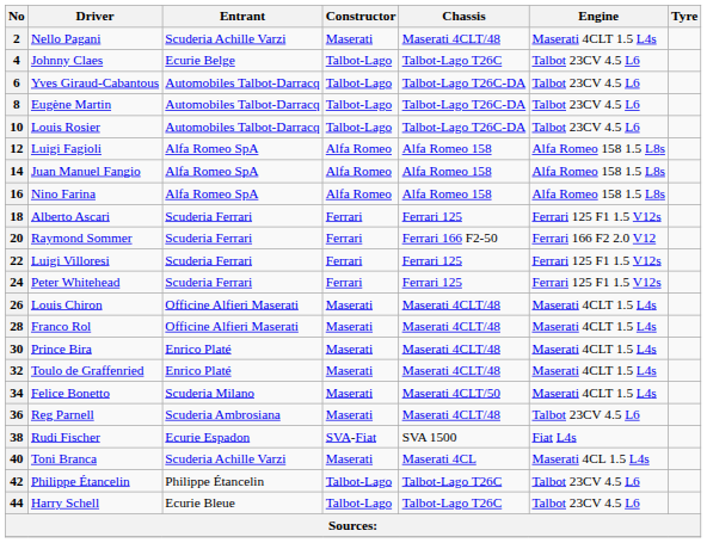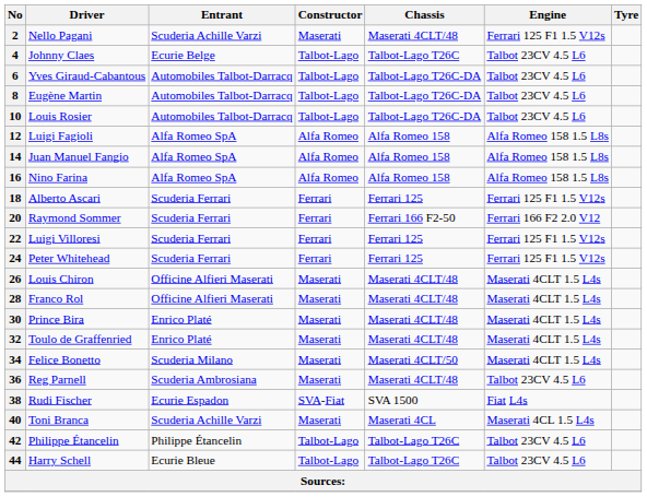2 | Engine: Maserati 4CLT 1.5 L4s -> Ferrari 125 F1 1.5 V12s
